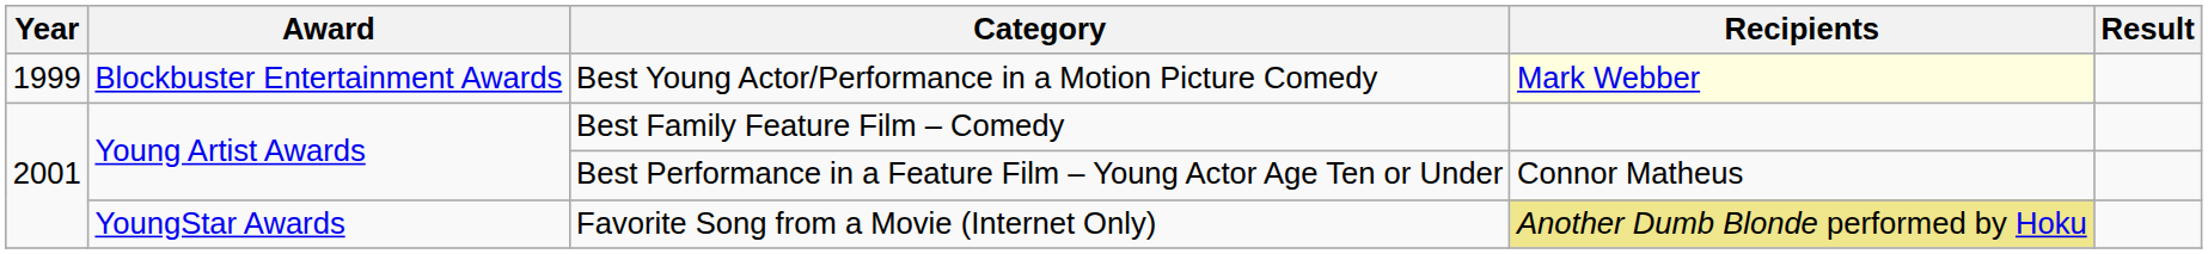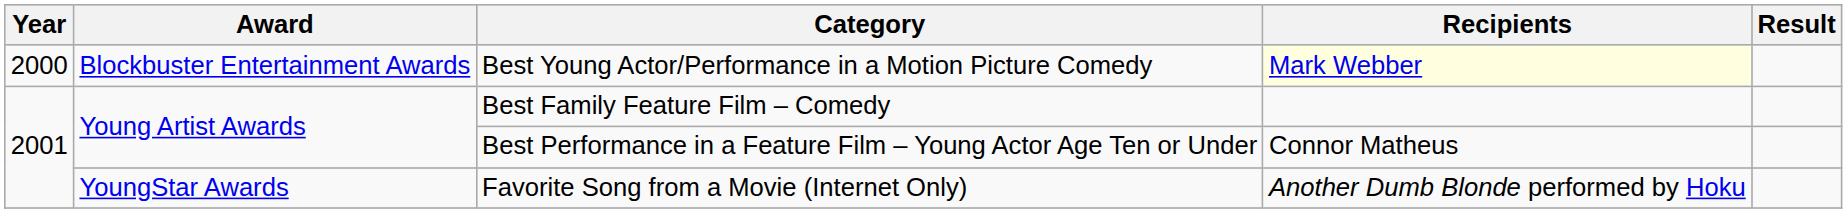Best Young Actor/Performance in a Motion Picture Comedy | Year: 1999 -> 2000
Favorite Song from a Movie (Internet Only) | Recipients: khaki background -> no background
